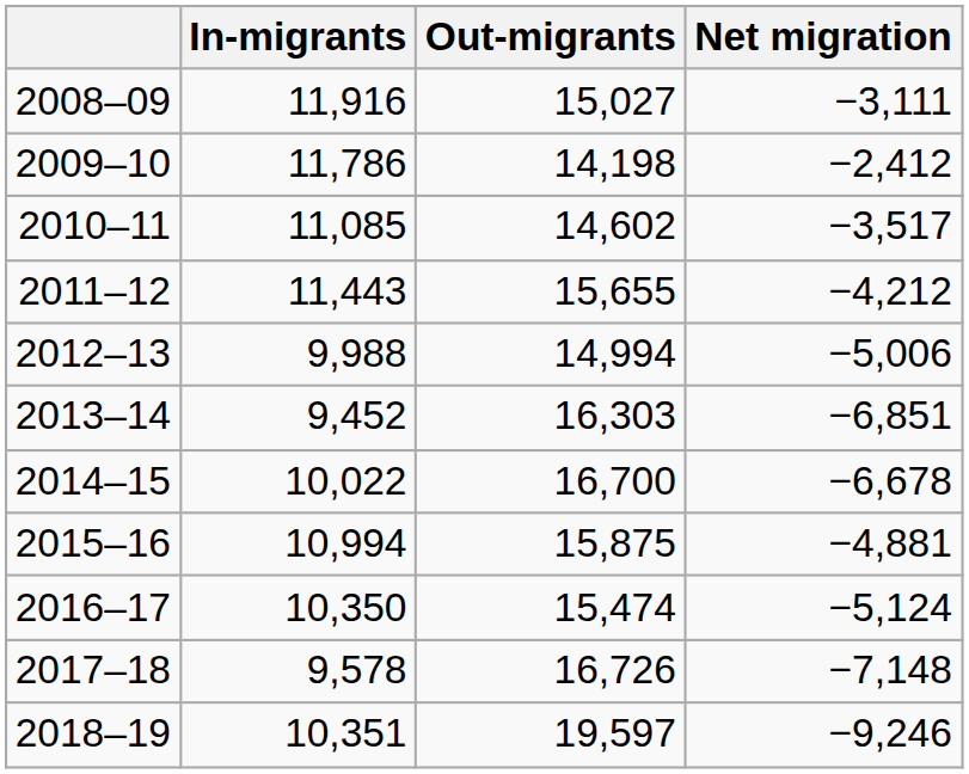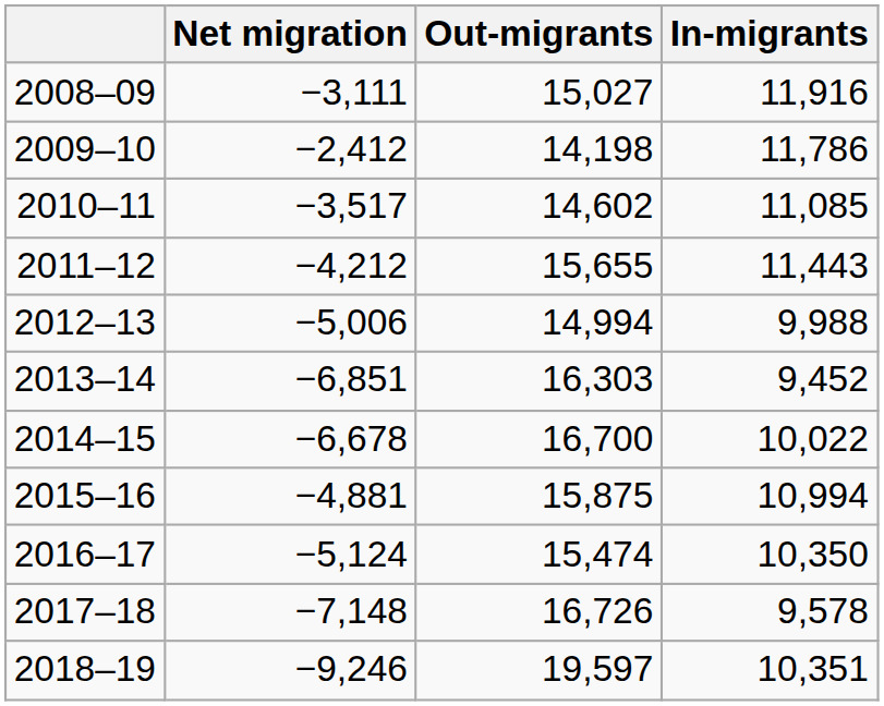columns swapped: In-migrants <-> Net migration
